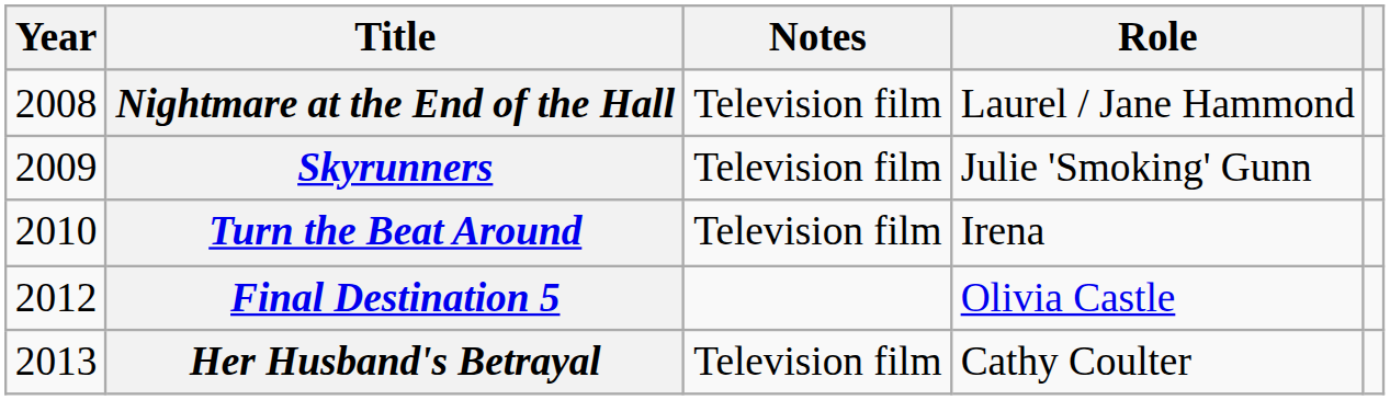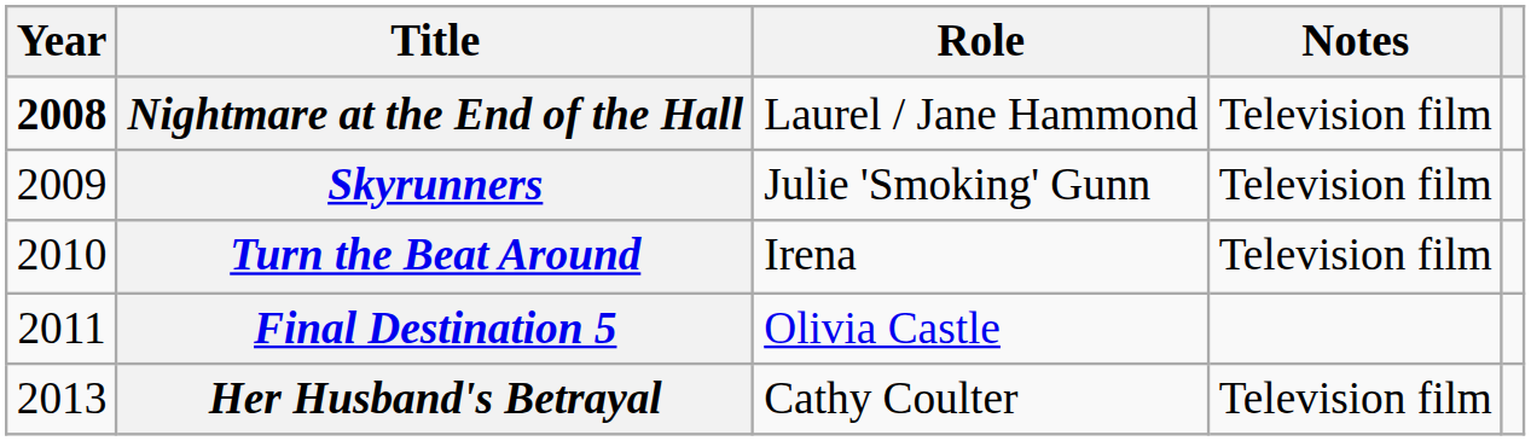columns swapped: Role <-> Notes
Nightmare at the End of the Hall | Year: normal -> bold
Final Destination 5 | Year: 2012 -> 2011
